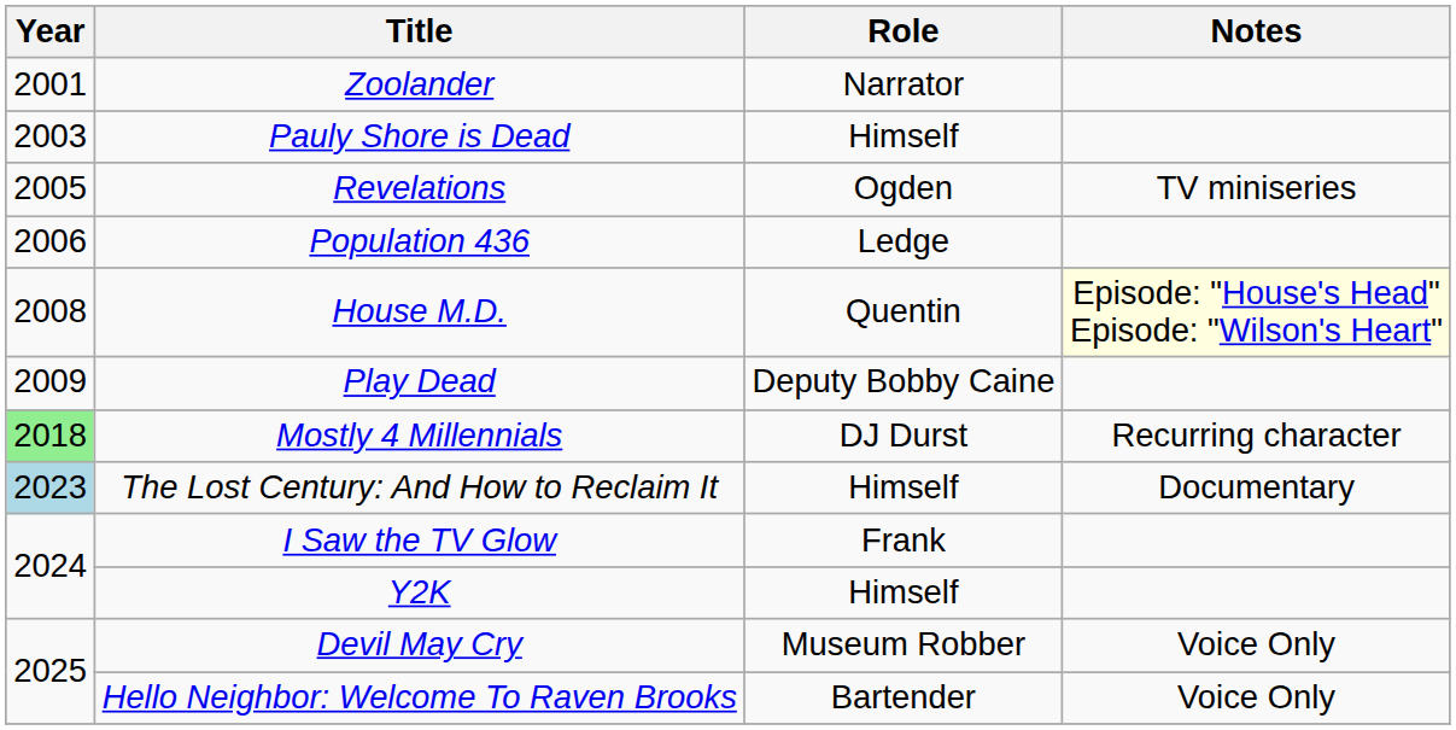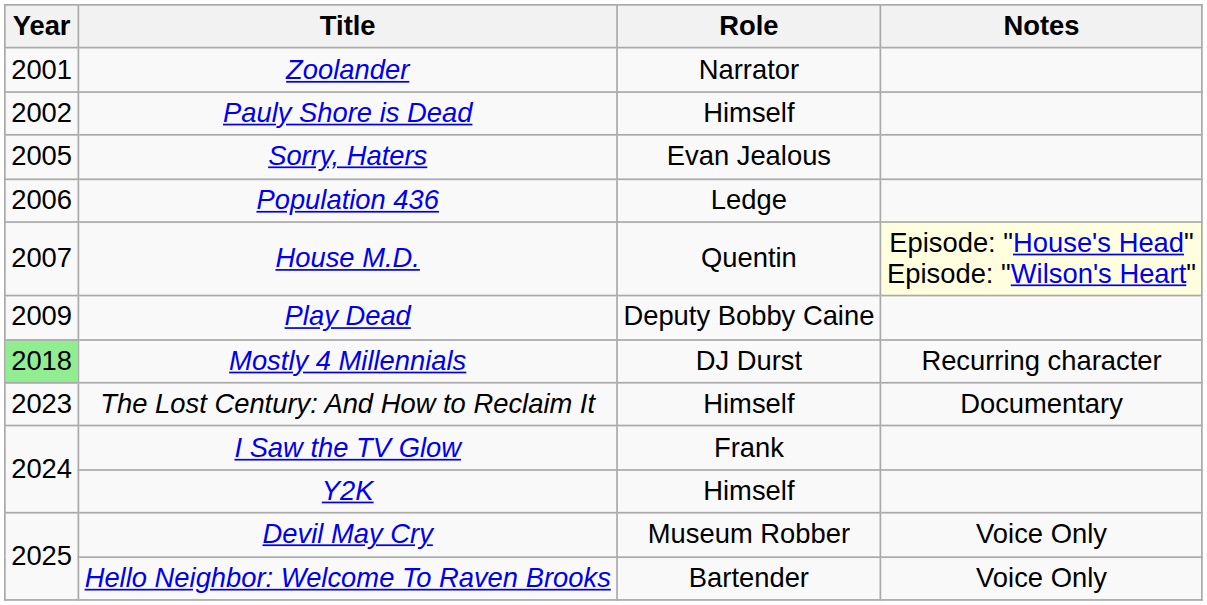Pauly Shore is Dead | Year: 2003 -> 2002
- row: 2005 | Revelations | Ogden | TV miniseries
+ row: 2005 | Sorry, Haters | Evan Jealous
House M.D. | Year: 2008 -> 2007
The Lost Century: And How to Reclaim It | Year: lightblue background -> no background
